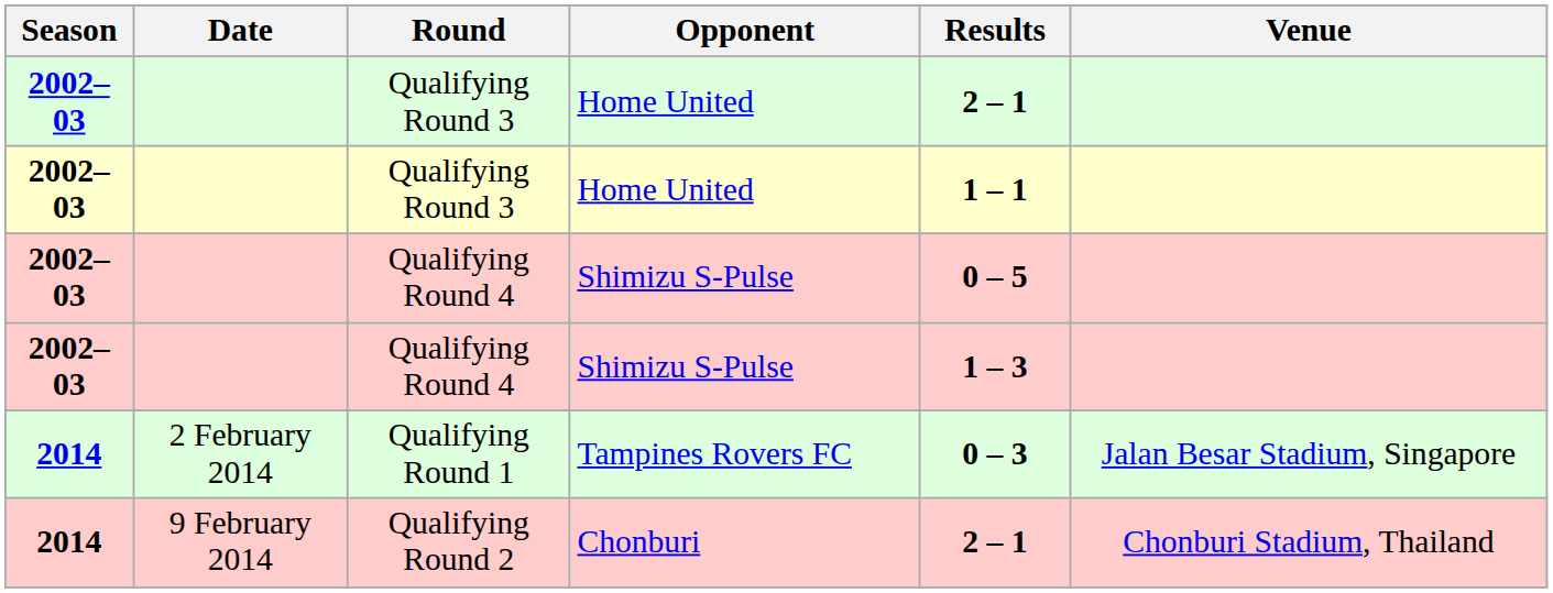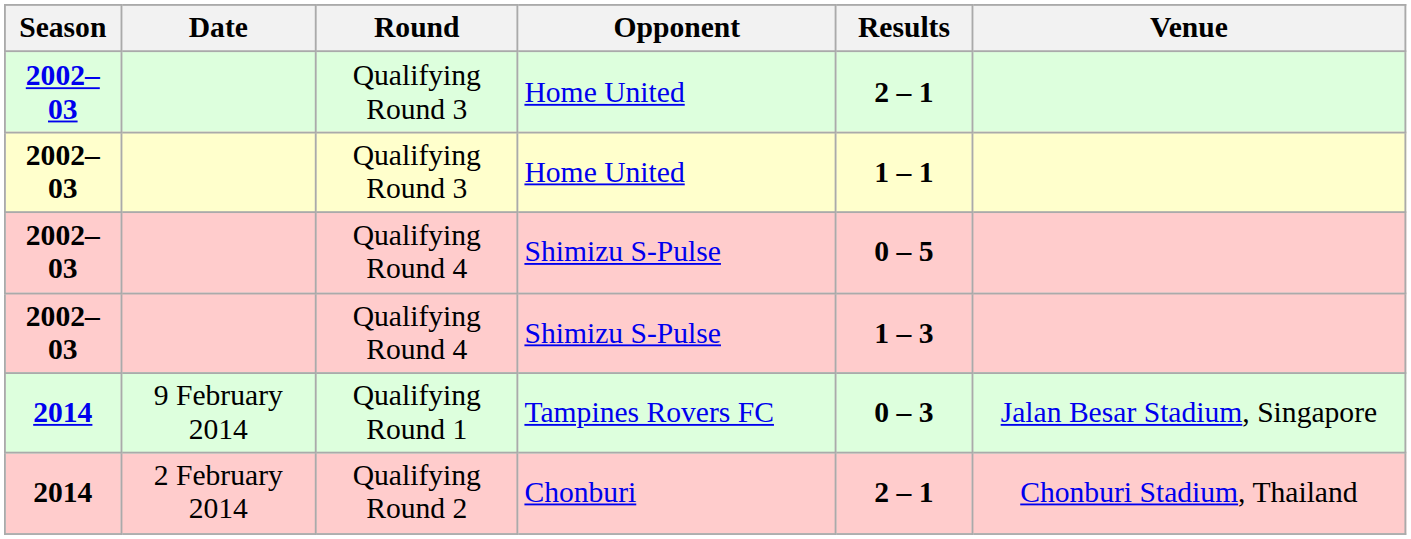Qualifying Round 1 | Date: 2 February 2014 -> 9 February 2014
Qualifying Round 2 | Date: 9 February 2014 -> 2 February 2014
